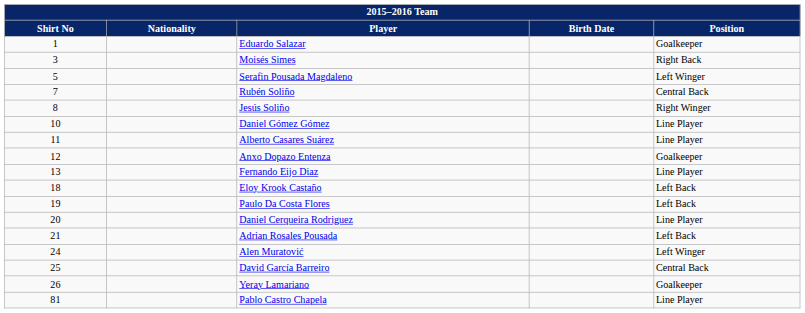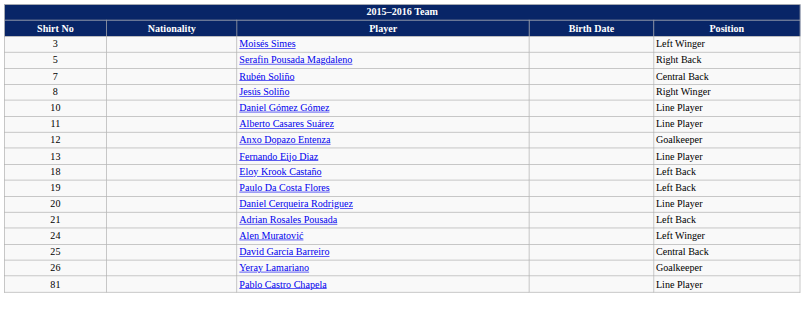- row: 1 | Eduardo Salazar | Goalkeeper
Moisés Simes | Position: Right Back -> Left Winger
Serafin Pousada Magdaleno | Position: Left Winger -> Right Back
